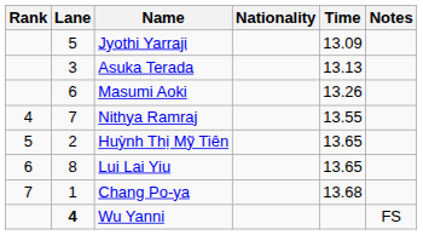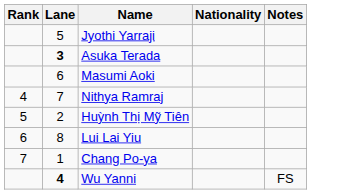- column: Time | 13.09 | 13.13 | 13.26 | 13.55 | 13.65 | 13.65 | 13.68
Asuka Terada | Lane: normal -> bold
